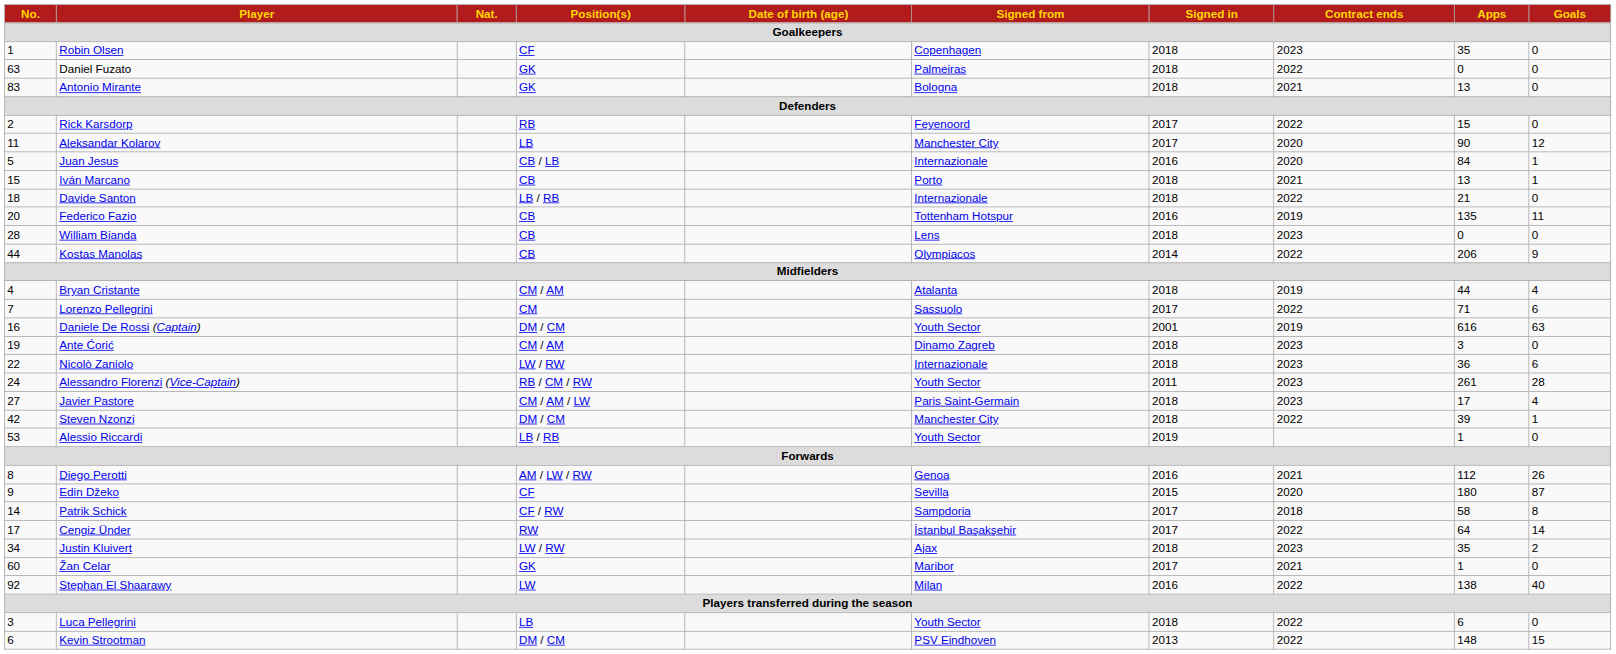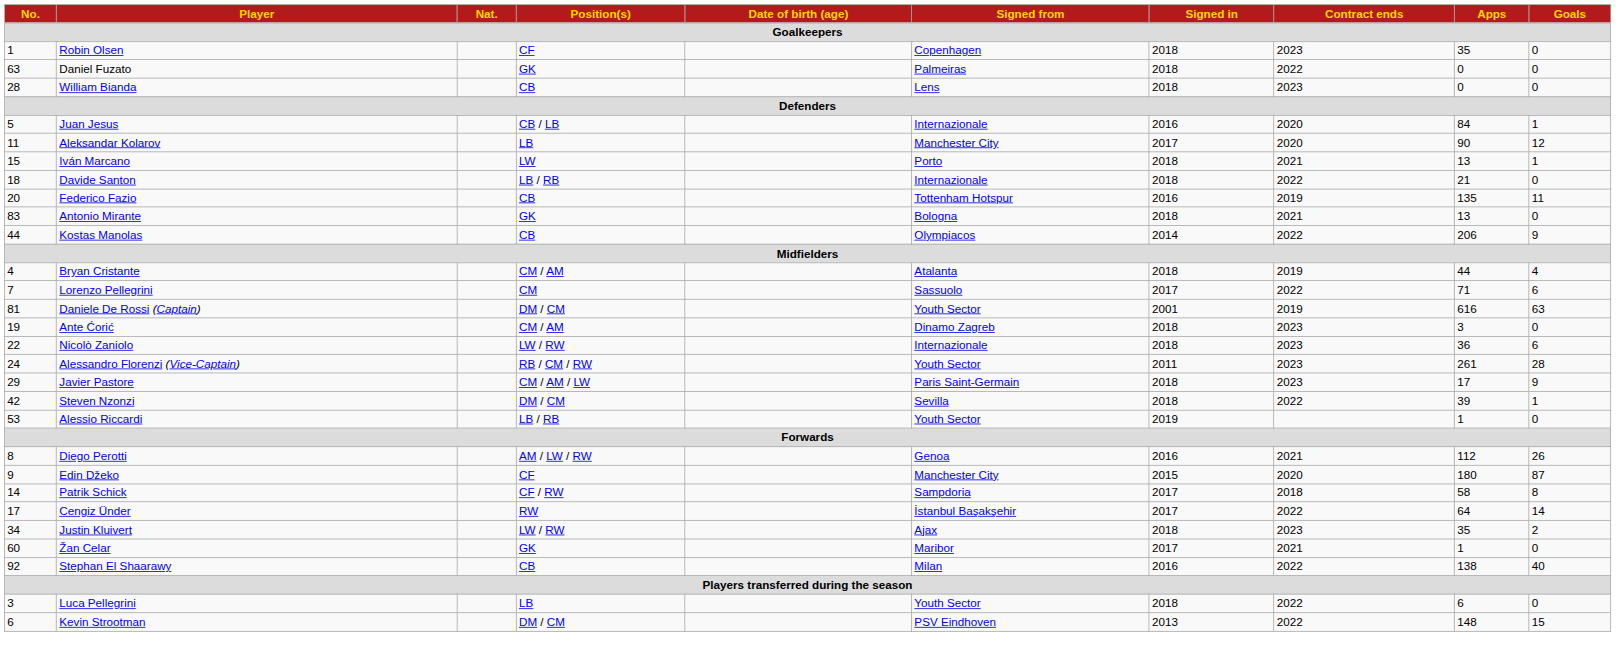rows swapped: Antonio Mirante <-> William Bianda
- row: 2 | Rick Karsdorp | RB | Feyenoord | 2017 | 2022 | 15 | 0
rows swapped: Juan Jesus <-> Aleksandar Kolarov
Iván Marcano | Position(s): CB -> LW
Daniele De Rossi (Captain) | No.: 16 -> 81
Javier Pastore | No.: 27 -> 29
Javier Pastore | Goals: 4 -> 9
Steven Nzonzi | Signed from: Manchester City -> Sevilla
Edin Džeko | Signed from: Sevilla -> Manchester City
Stephan El Shaarawy | Position(s): LW -> CB
